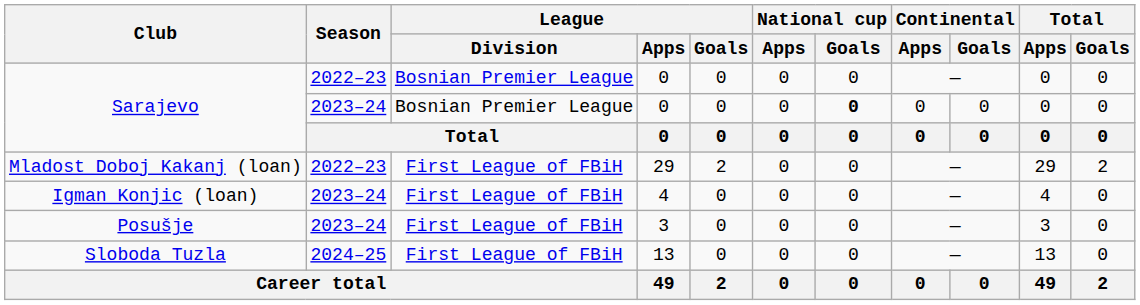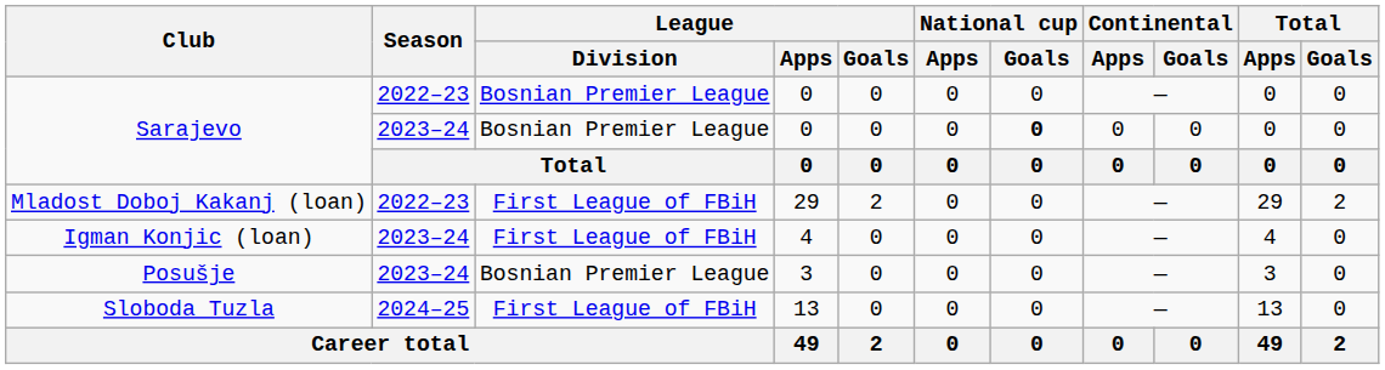Posušje | League / Division: First League of FBiH -> Bosnian Premier League
